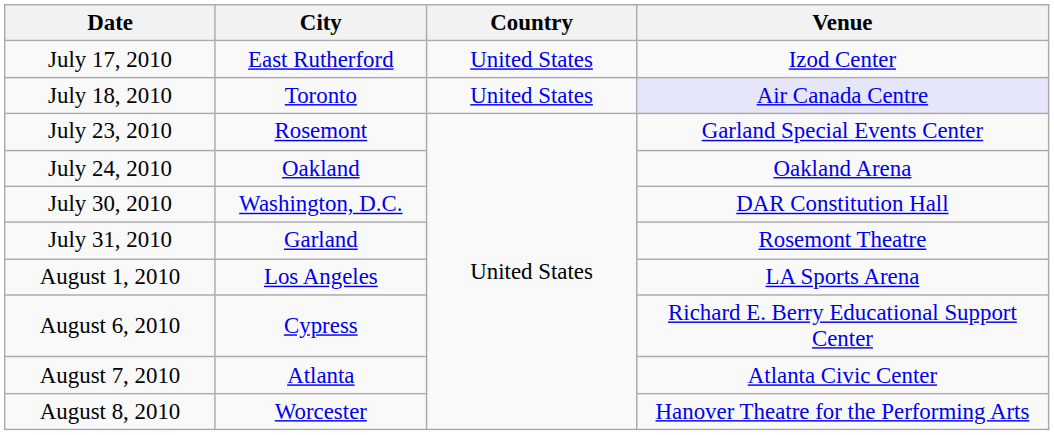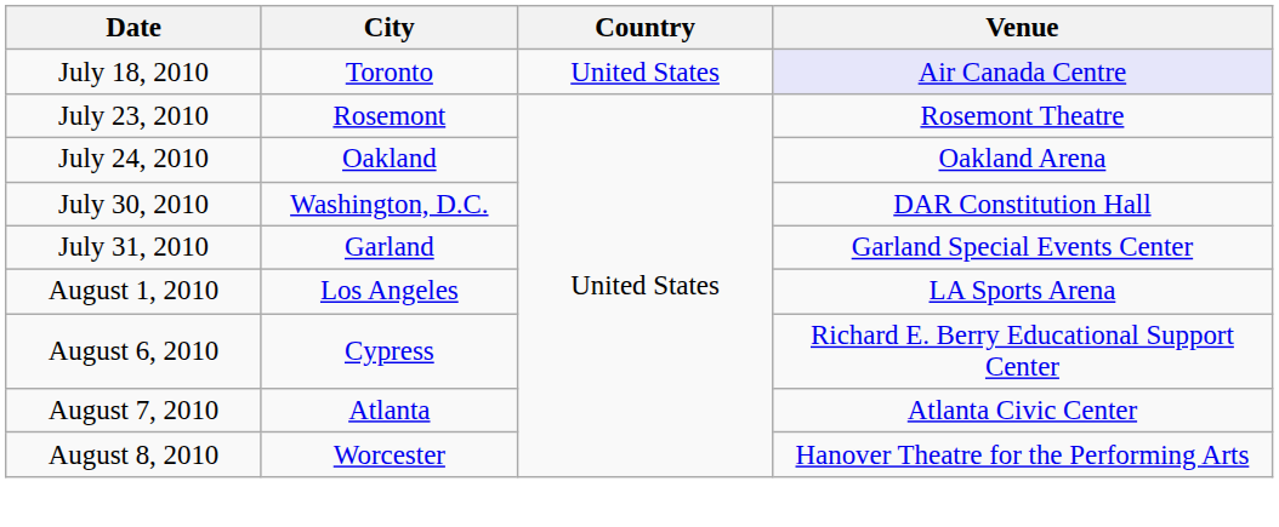- row: July 17, 2010 | East Rutherford | United States | Izod Center
July 23, 2010 | Venue: Garland Special Events Center -> Rosemont Theatre
July 31, 2010 | Venue: Rosemont Theatre -> Garland Special Events Center
